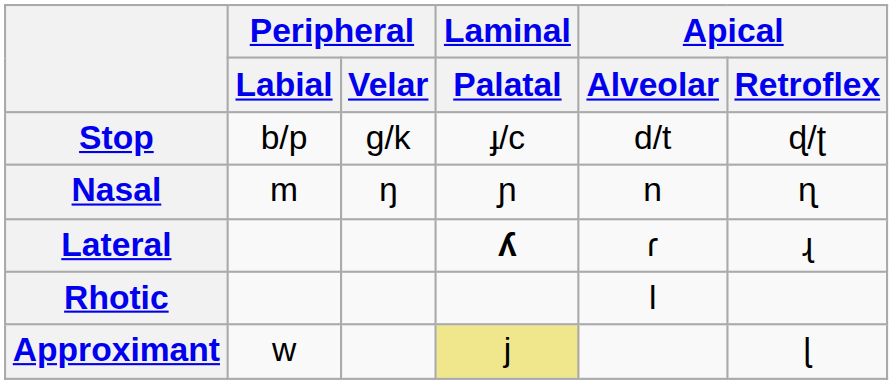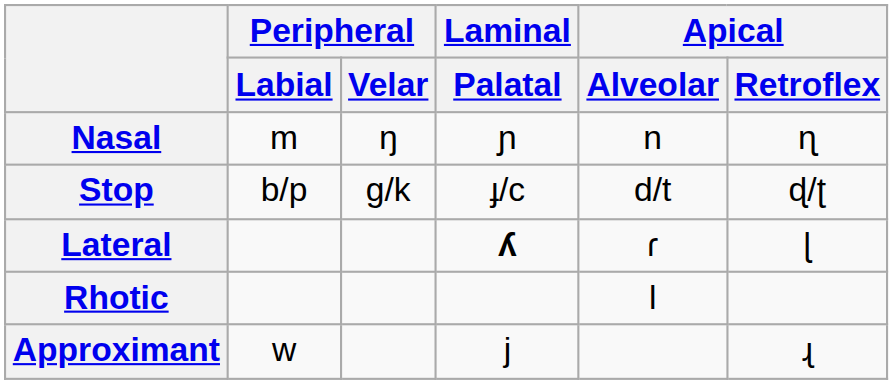rows swapped: Stop <-> Nasal
Lateral | Apical / Retroflex: ɻ -> ɭ
Approximant | Laminal / Palatal: khaki background -> no background
Approximant | Apical / Retroflex: ɭ -> ɻ
